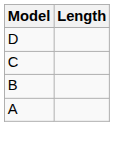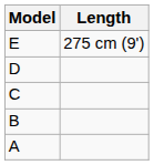+ row: E | 275 cm (9')
